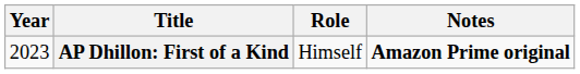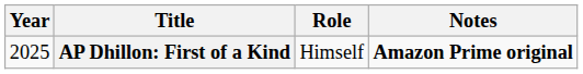AP Dhillon: First of a Kind | Year: 2023 -> 2025
